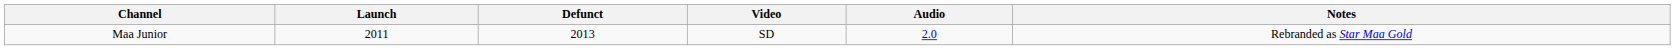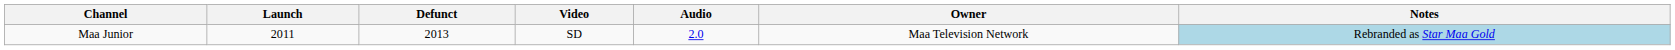+ column: Owner | Maa Television Network
Maa Junior | Notes: no background -> lightblue background
